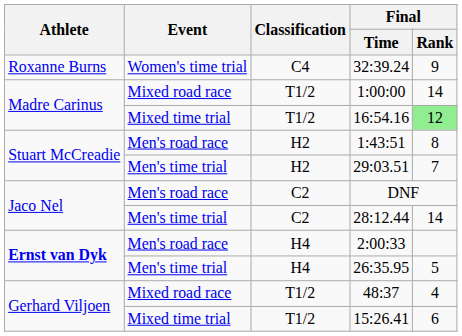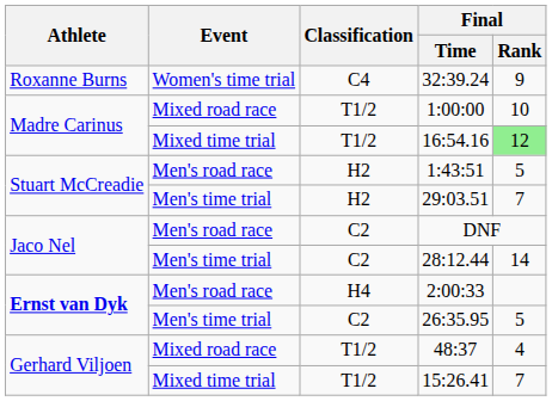1:00:00 | Final / Rank: 14 -> 10
1:43:51 | Final / Rank: 8 -> 5
26:35.95 | Classification: H4 -> C2
15:26.41 | Final / Rank: 6 -> 7
